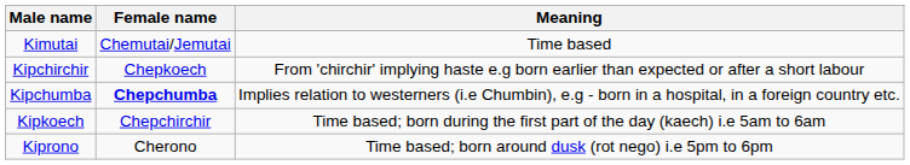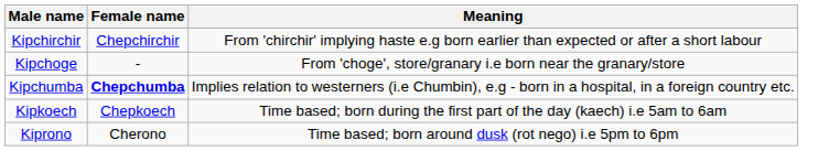- row: Kimutai | Chemutai/Jemutai | Time based
Kipchirchir | Female name: Chepkoech -> Chepchirchir
+ row: Kipchoge | - | From 'choge', store/granary i.e born near the granary/store
Kipkoech | Female name: Chepchirchir -> Chepkoech
